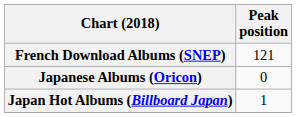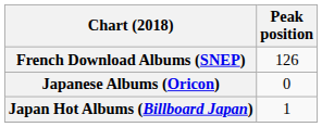French Download Albums (SNEP) | Peak position: 121 -> 126
